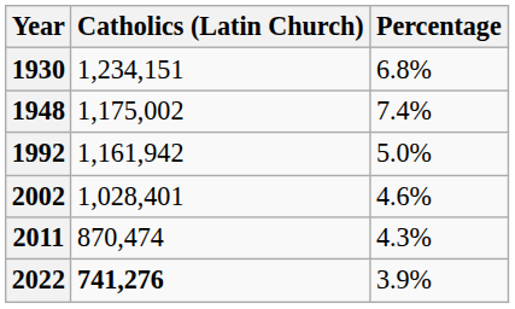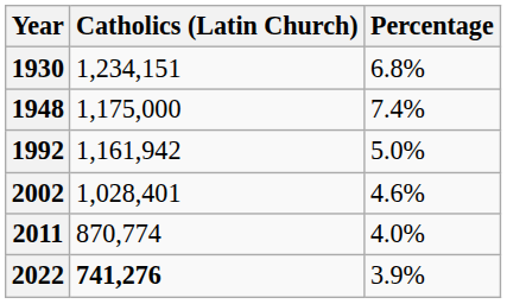1948 | Catholics (Latin Church): 1,175,002 -> 1,175,000
2011 | Catholics (Latin Church): 870,474 -> 870,774
2011 | Percentage: 4.3% -> 4.0%
